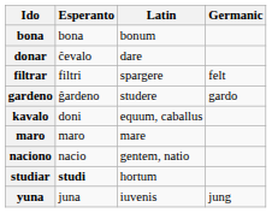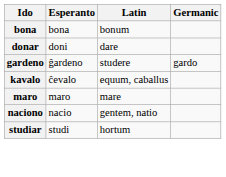donar | Esperanto: ĉevalo -> doni
- row: filtrar | filtri | spargere | felt
kavalo | Esperanto: doni -> ĉevalo
studiar | Esperanto: bold -> normal
- row: yuna | juna | iuvenis | jung
